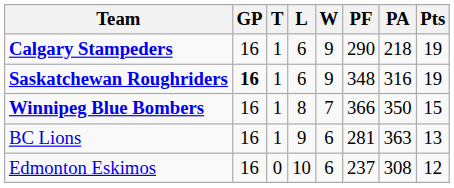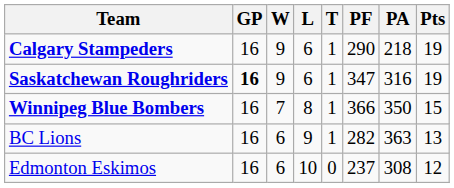columns swapped: W <-> T
Saskatchewan Roughriders | PF: 348 -> 347
BC Lions | PF: 281 -> 282
